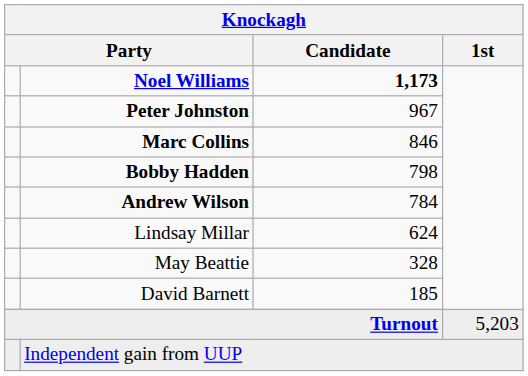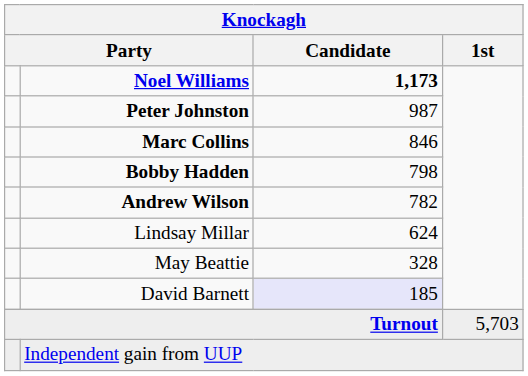Peter Johnston | Knockagh / Candidate: 967 -> 987
Andrew Wilson | Knockagh / Candidate: 784 -> 782
David Barnett | Knockagh / Candidate: no background -> lavender background
Turnout | Knockagh / 1st: 5,203 -> 5,703
